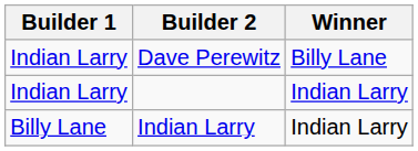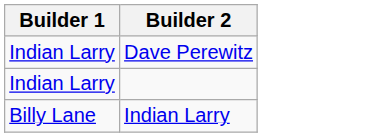- column: Winner | Billy Lane | Indian Larry | Indian Larry
